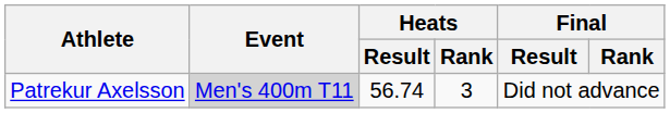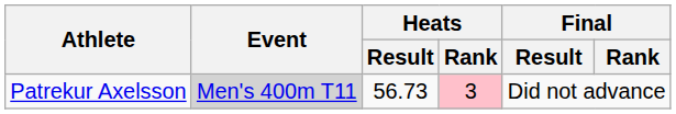Patrekur Axelsson | Heats / Result: 56.74 -> 56.73
Patrekur Axelsson | Heats / Rank: no background -> pink background
